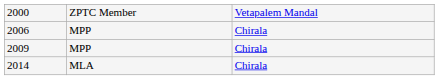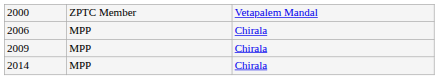2014 | column 2: MLA -> MPP
